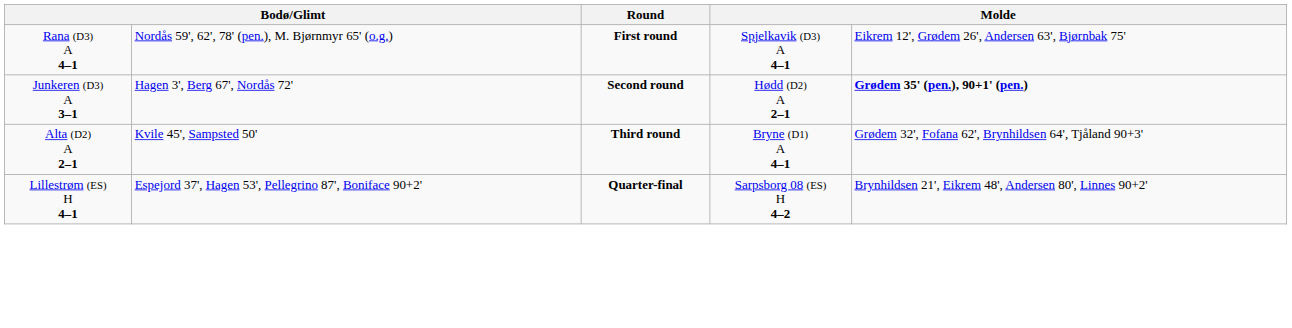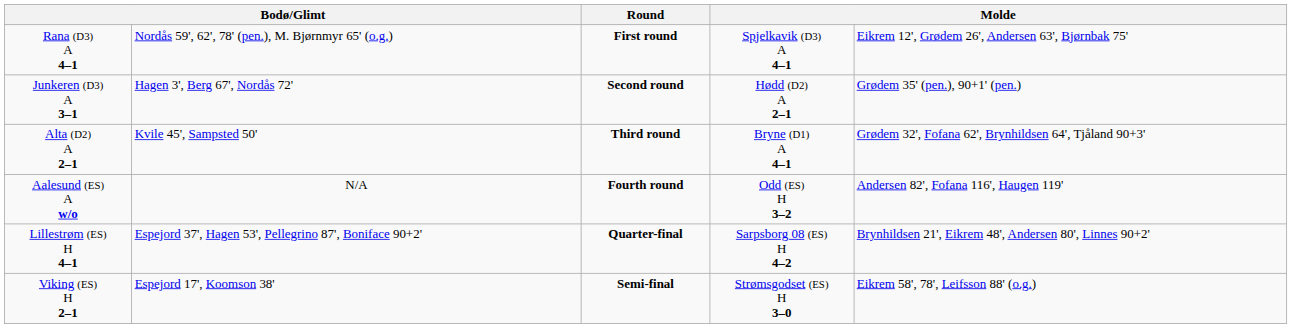Junkeren (D3) A 3–1 | column 5: bold -> normal
+ row: Aalesund (ES) A w/o | N/A | Fourth round | Odd (ES) H 3–2 | Andersen 82', Fofana 116', Haugen 119'
+ row: Viking (ES) H 2–1 | Espejord 17', Koomson 38' | Semi-final | Strømsgodset (ES) H 3–0 | Eikrem 58', 78', Leifsson 88' (o.g.)
